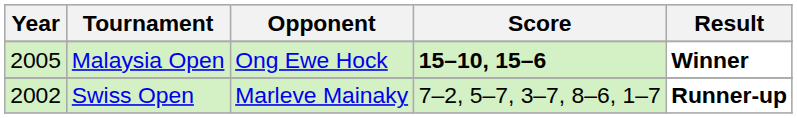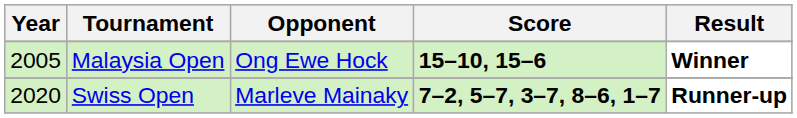Swiss Open | Year: 2002 -> 2020
Swiss Open | Score: normal -> bold
